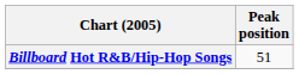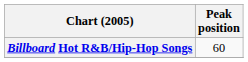Billboard Hot R&B/Hip-Hop Songs | Peak position: 51 -> 60
